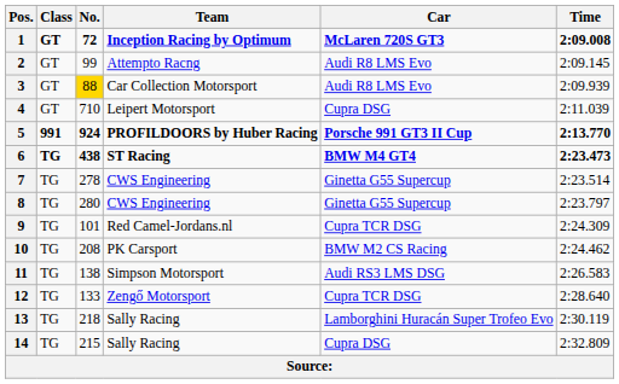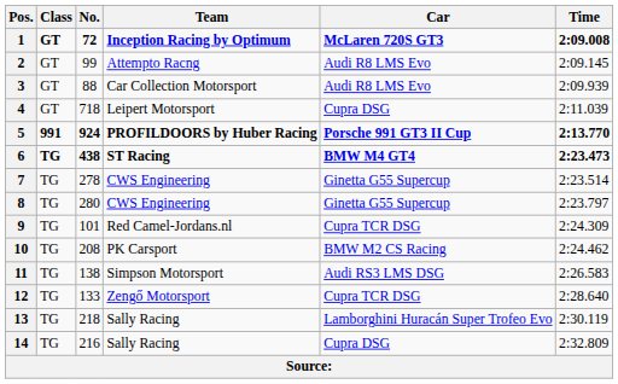3 | No.: gold background -> no background
4 | No.: 710 -> 718
14 | No.: 215 -> 216
